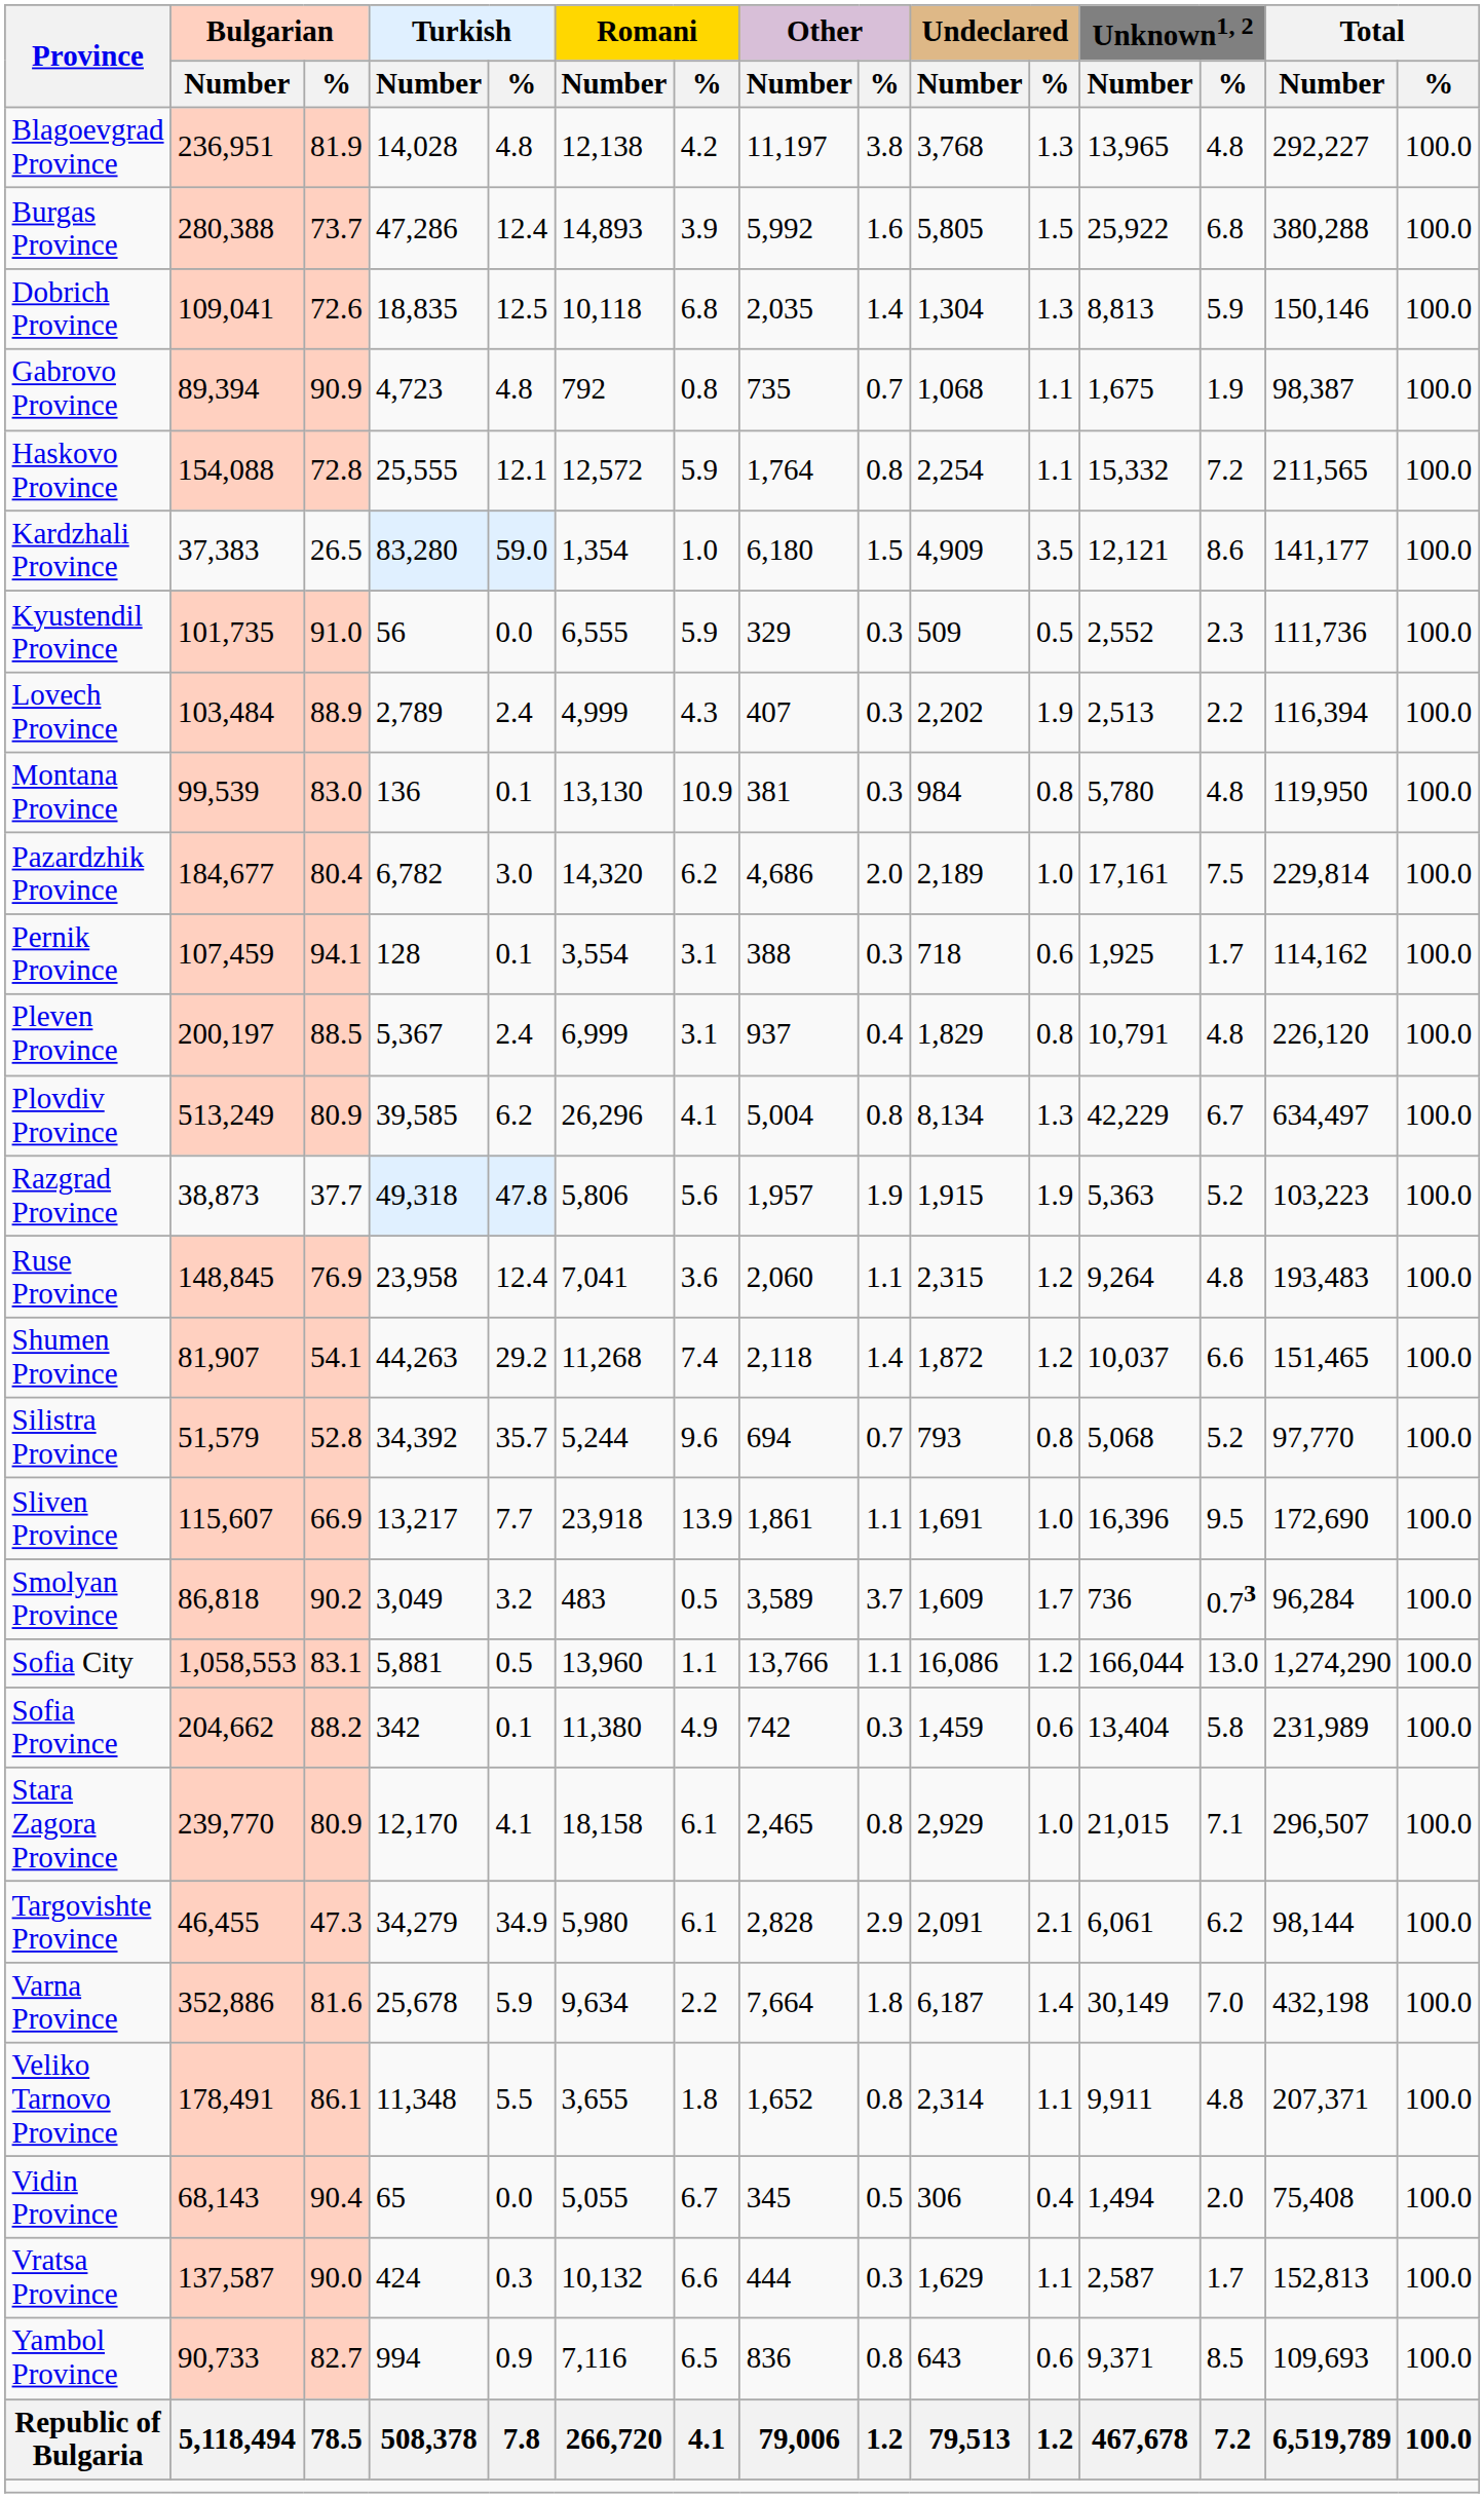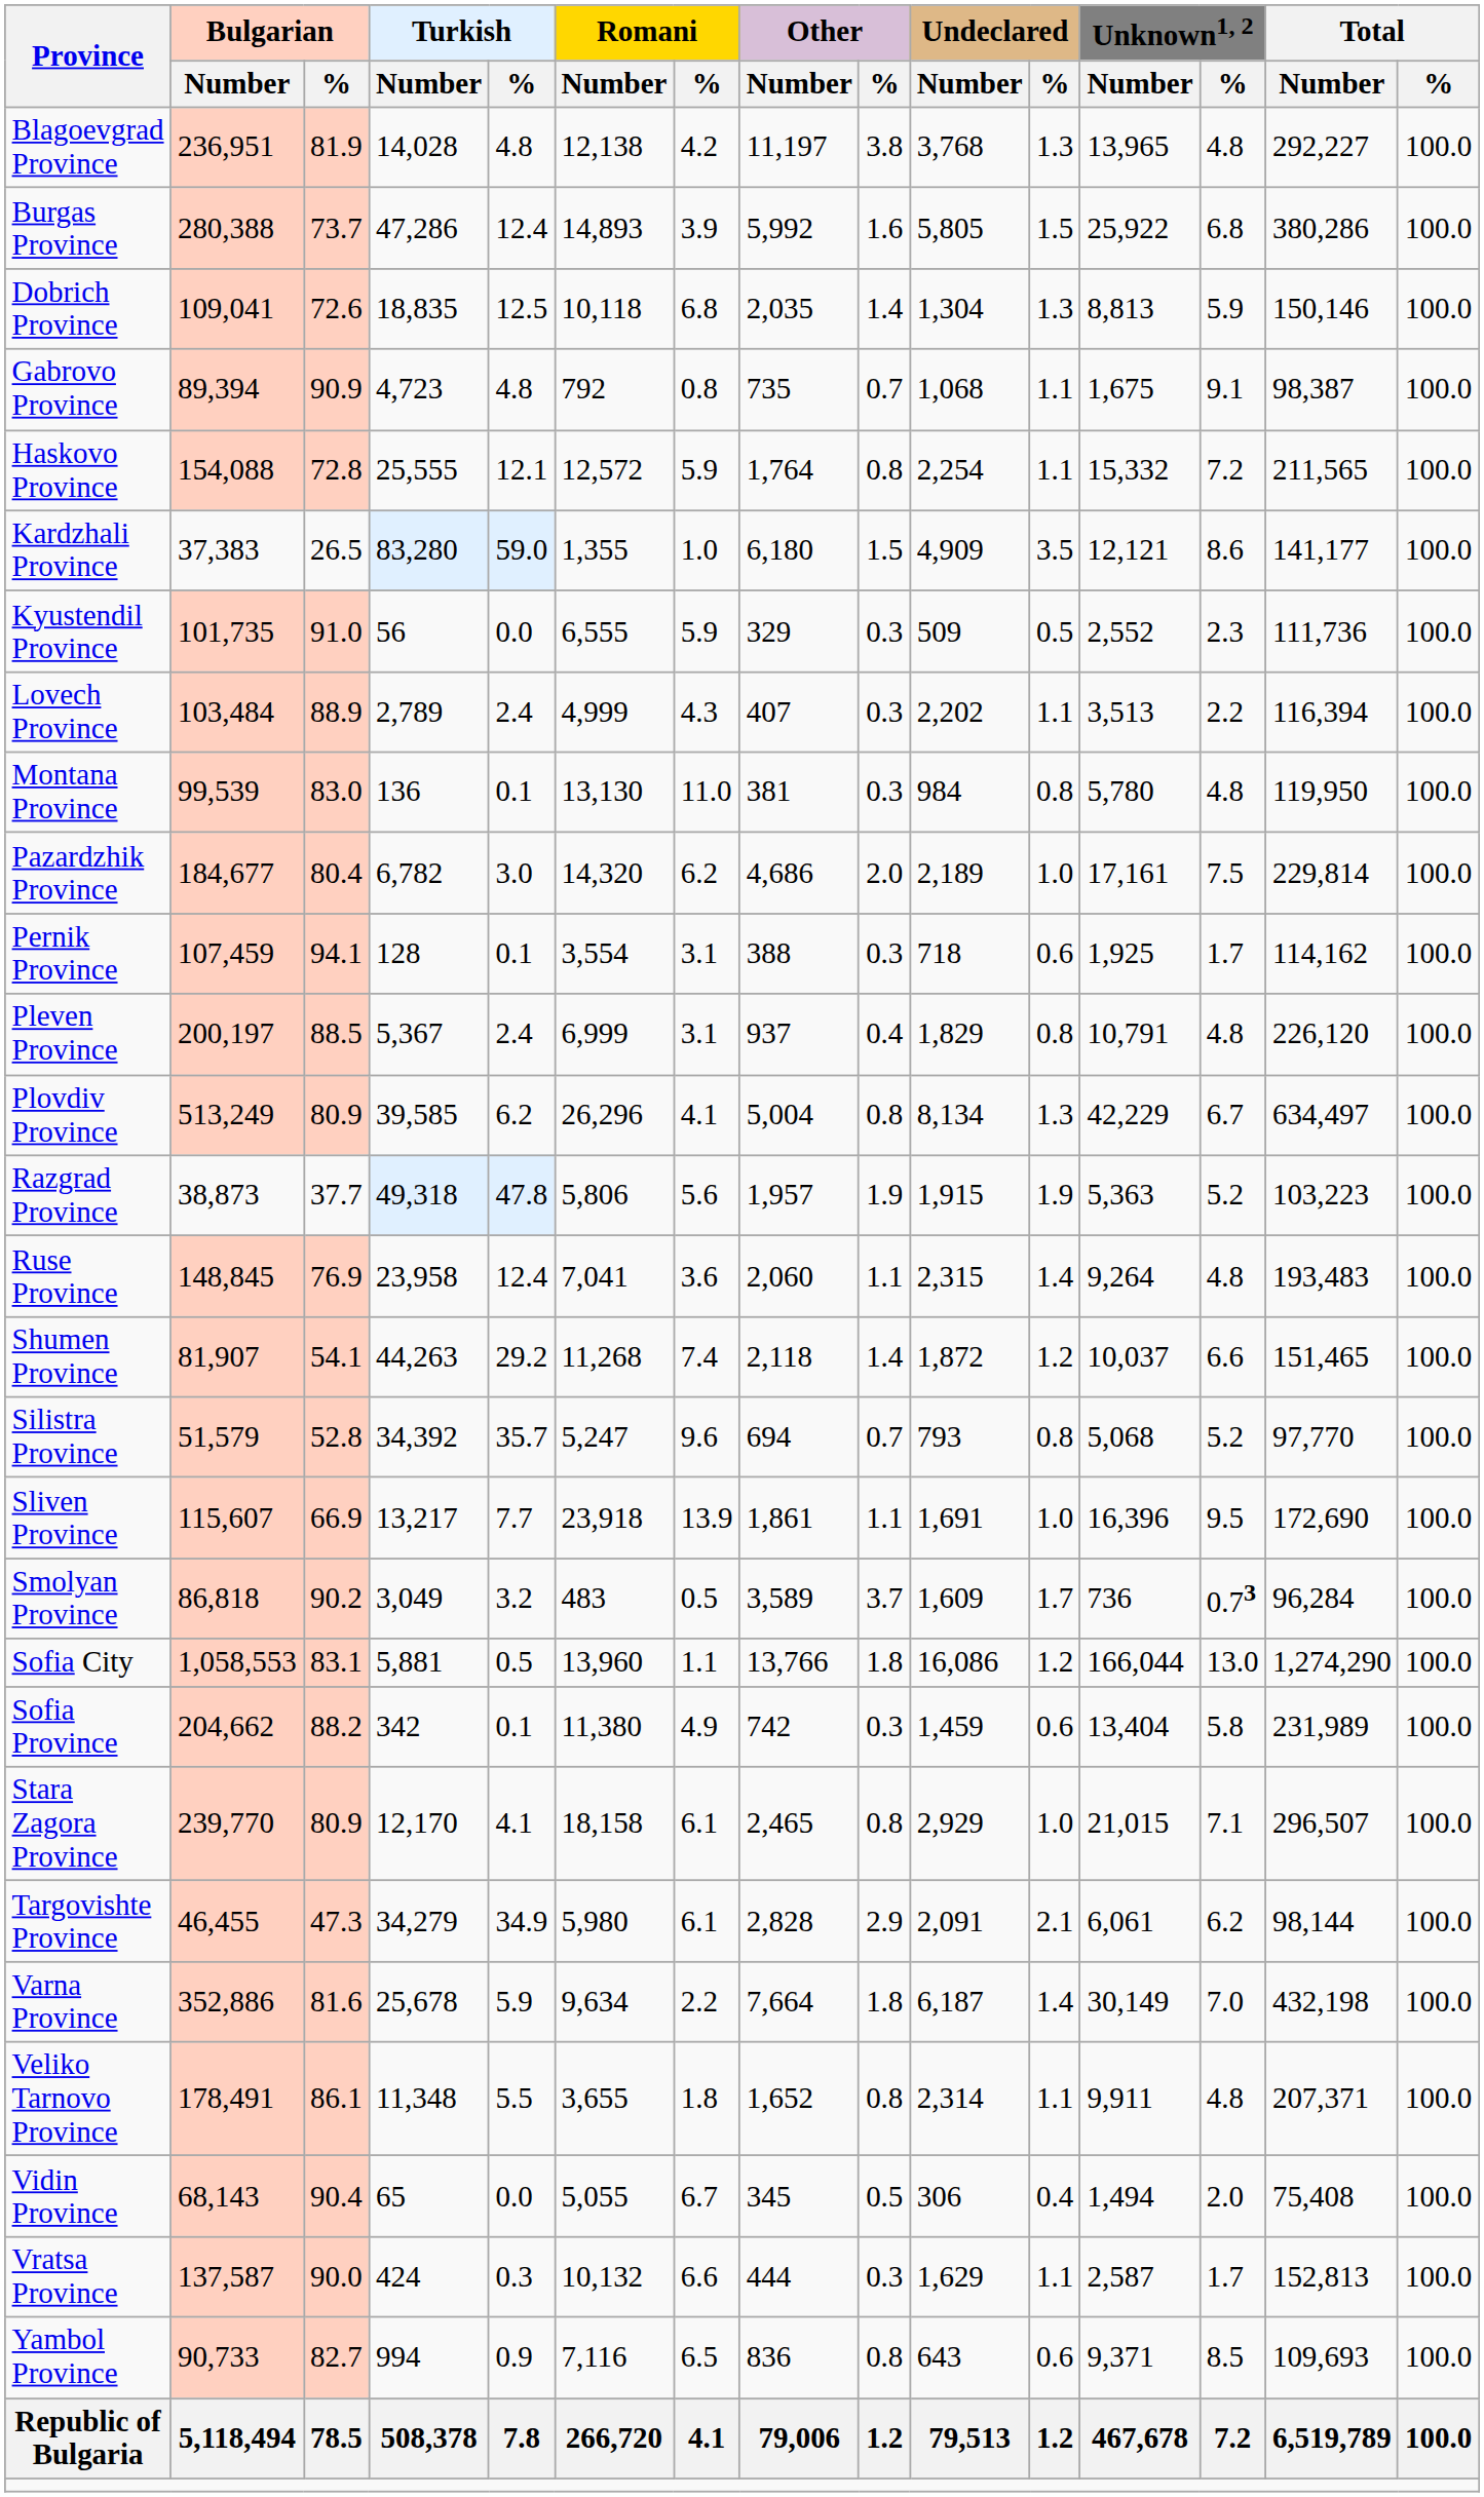Burgas Province | Total / Number: 380,288 -> 380,286
Gabrovo Province | Unknown1, 2 / %: 1.9 -> 9.1
Kardzhali Province | Romani / Number: 1,354 -> 1,355
Lovech Province | Undeclared / %: 1.9 -> 1.1
Lovech Province | Unknown1, 2 / Number: 2,513 -> 3,513
Montana Province | Romani / %: 10.9 -> 11.0
Ruse Province | Undeclared / %: 1.2 -> 1.4
Silistra Province | Romani / Number: 5,244 -> 5,247
Sofia City | Other / %: 1.1 -> 1.8
